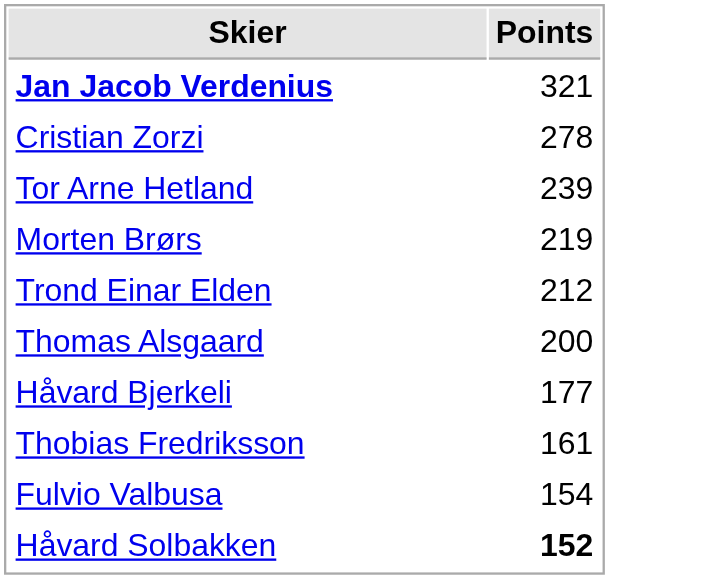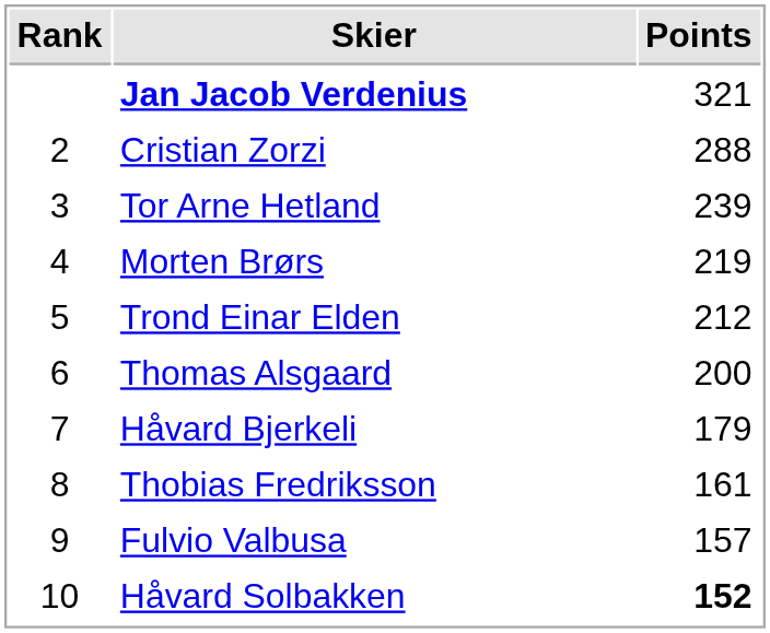+ column: Rank | 2 | 3 | 4 | 5 | 6 | 7 | 8 | 9 | 10
Cristian Zorzi | Points: 278 -> 288
Håvard Bjerkeli | Points: 177 -> 179
Fulvio Valbusa | Points: 154 -> 157
